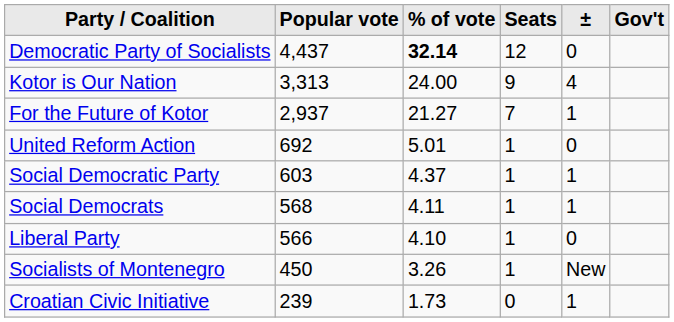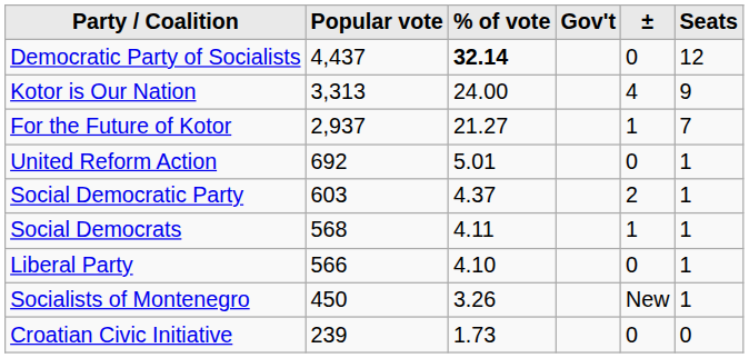columns swapped: Seats <-> Gov't
Social Democratic Party | ±: 1 -> 2
Croatian Civic Initiative | ±: 1 -> 0
